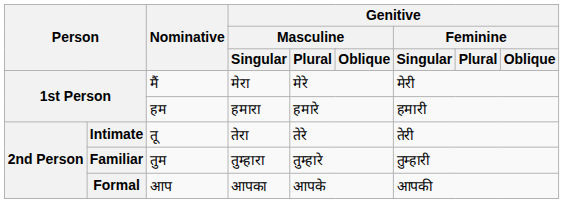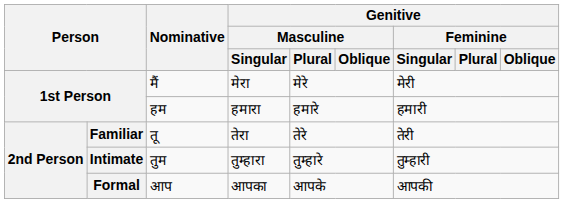तू | column 2: Intimate -> Familiar
तुम | column 2: Familiar -> Intimate
